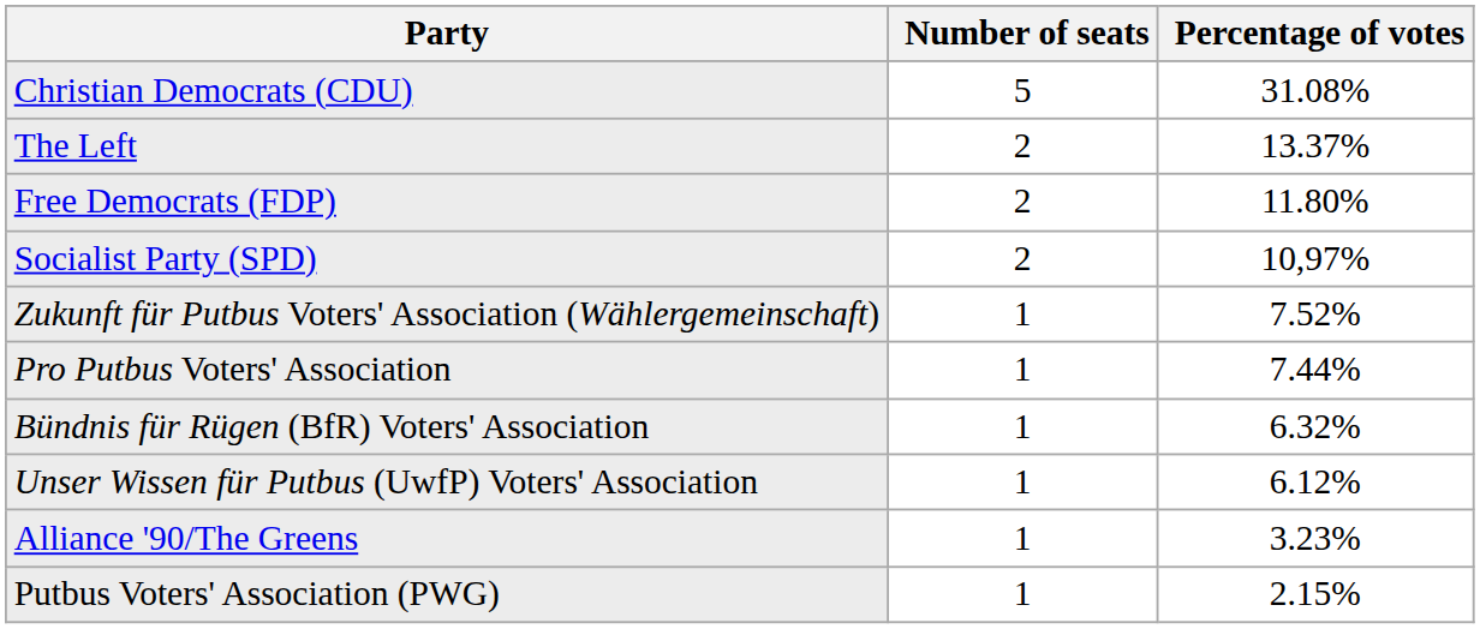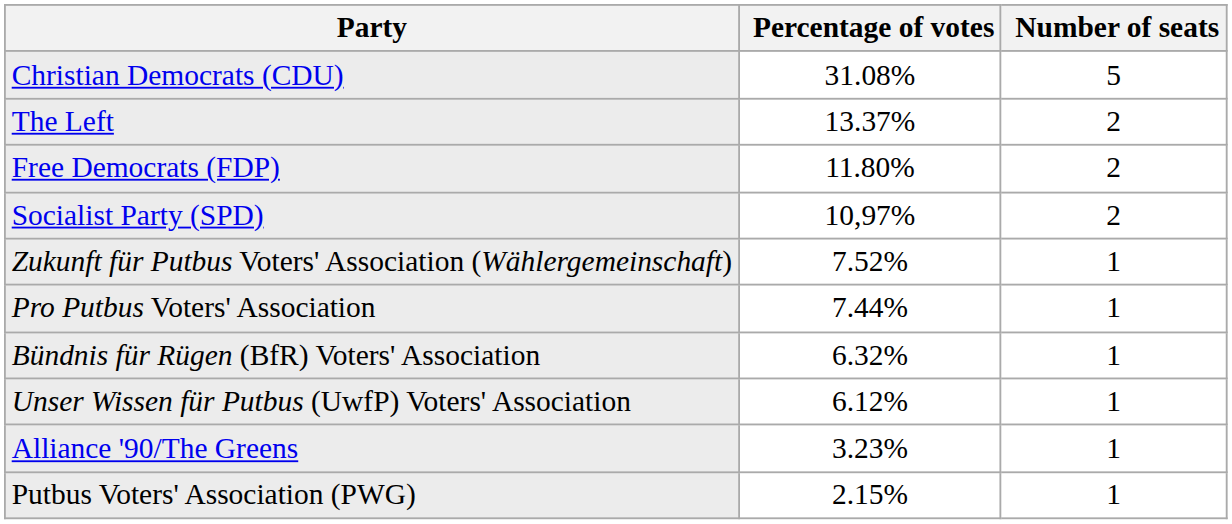columns swapped: Percentage of votes <-> Number of seats
